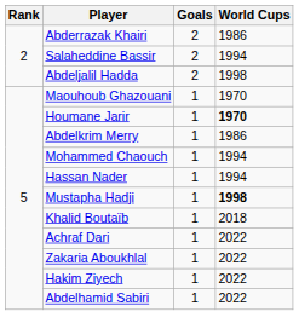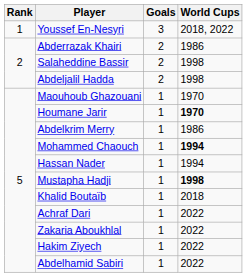+ row: 1 | Youssef En-Nesyri | 3 | 2018, 2022
Salaheddine Bassir | World Cups: 1994 -> 1998
Mohammed Chaouch | World Cups: normal -> bold
